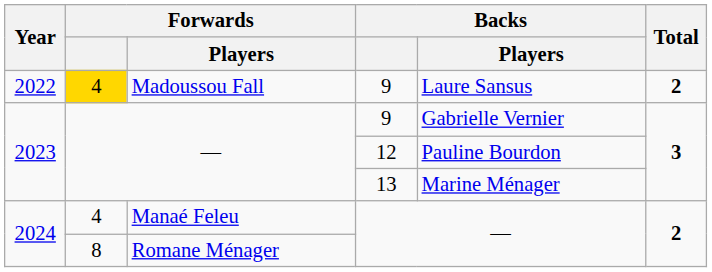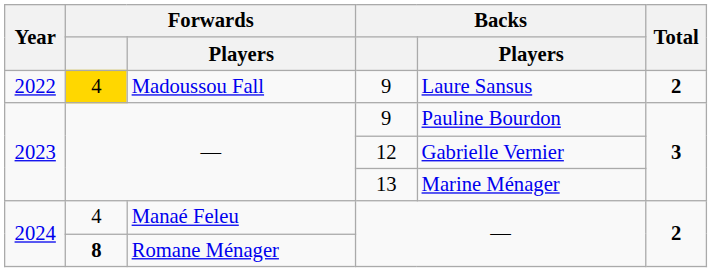— / 9 | Backs / Players: Gabrielle Vernier -> Pauline Bourdon
— / 12 | Backs / Players: Pauline Bourdon -> Gabrielle Vernier
Romane Ménager | Forwards: normal -> bold
